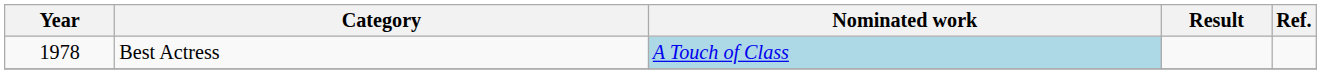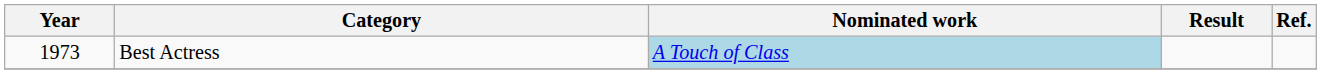Best Actress | Year: 1978 -> 1973
